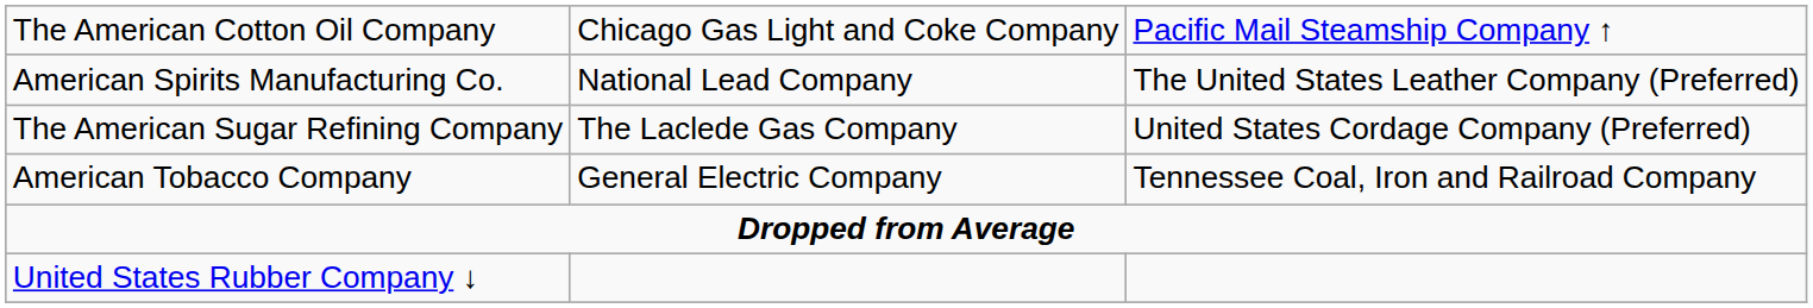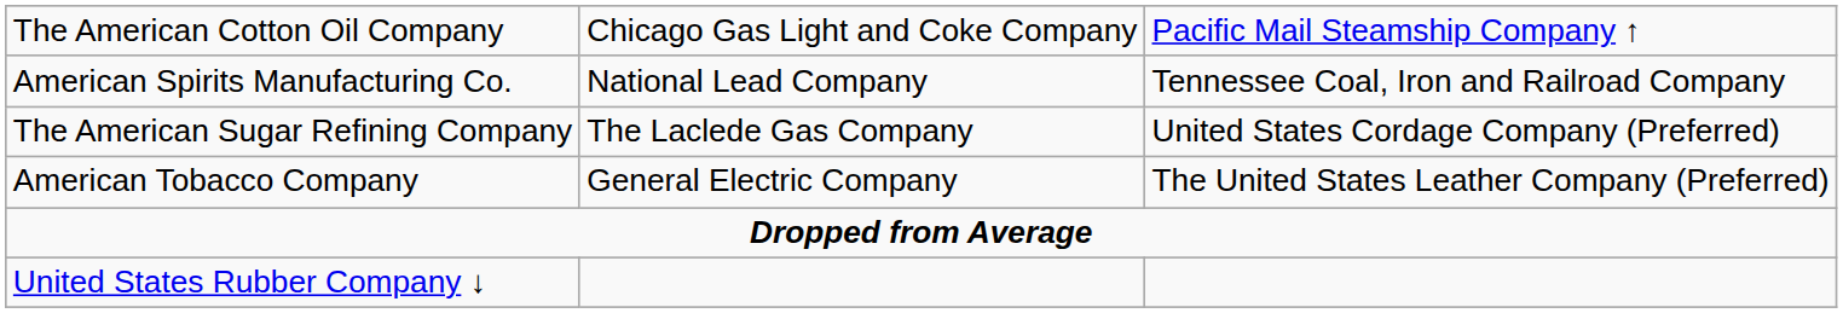American Spirits Manufacturing Co. | column 3: The United States Leather Company (Preferred) -> Tennessee Coal, Iron and Railroad Company
American Tobacco Company | column 3: Tennessee Coal, Iron and Railroad Company -> The United States Leather Company (Preferred)
